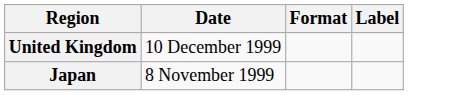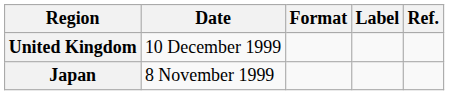+ column: Ref.
